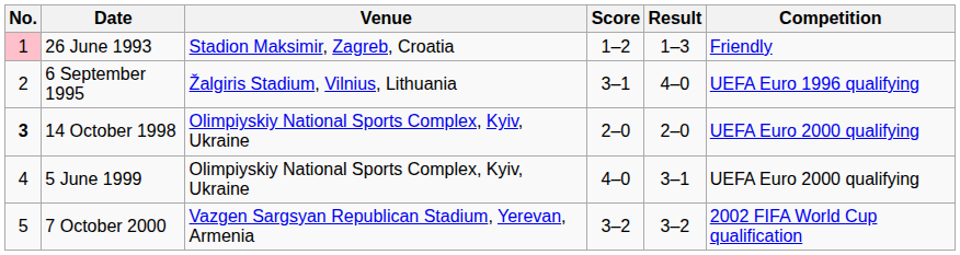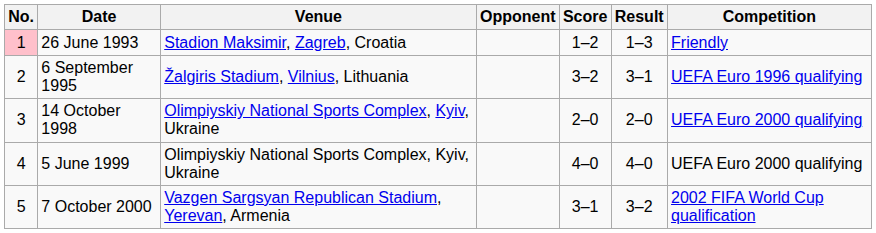+ column: Opponent
6 September 1995 | Score: 3–1 -> 3–2
6 September 1995 | Result: 4–0 -> 3–1
14 October 1998 | No.: bold -> normal
5 June 1999 | Result: 3–1 -> 4–0
7 October 2000 | Score: 3–2 -> 3–1
